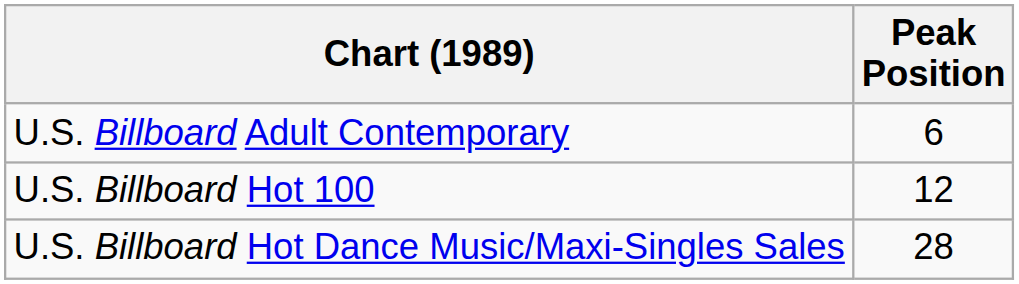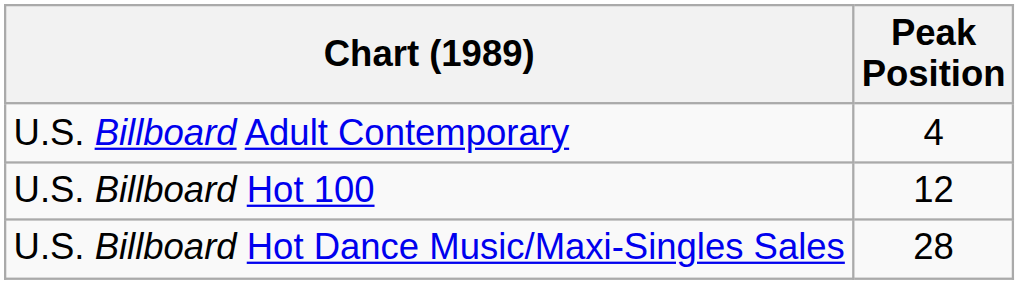U.S. Billboard Adult Contemporary | Peak Position: 6 -> 4
